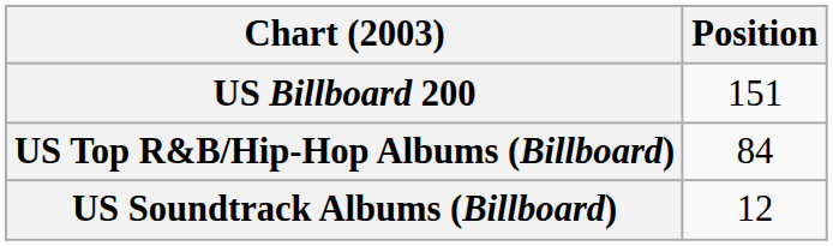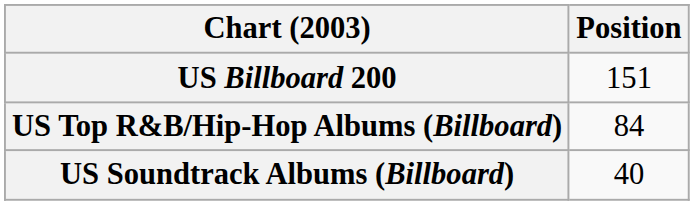US Soundtrack Albums (Billboard) | Position: 12 -> 40
